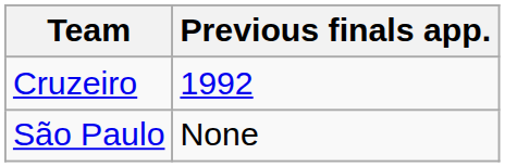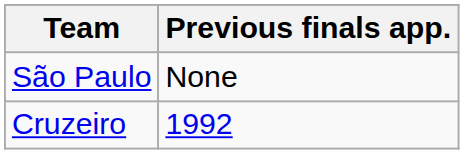rows swapped: São Paulo <-> Cruzeiro
